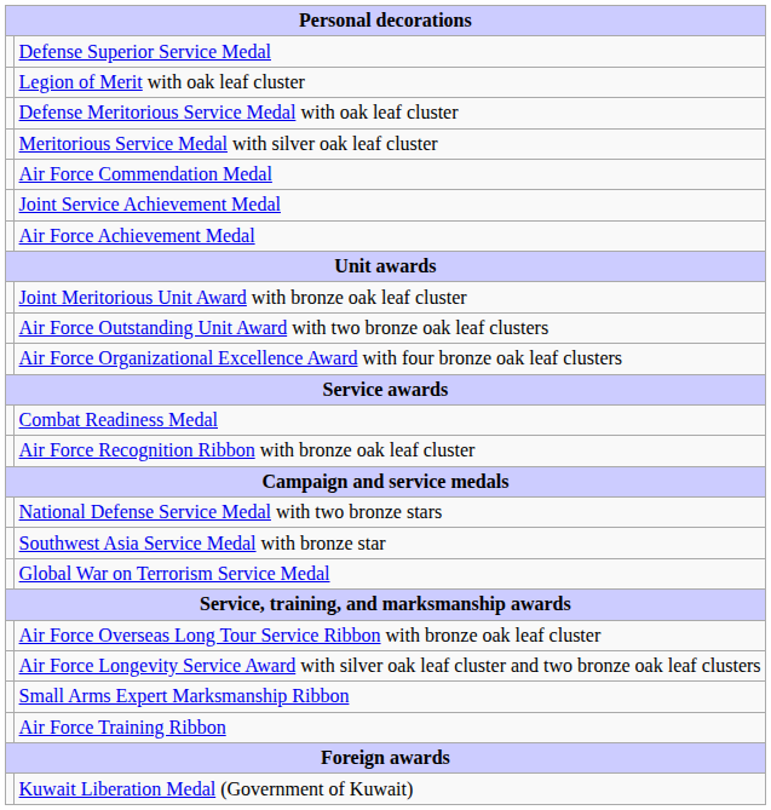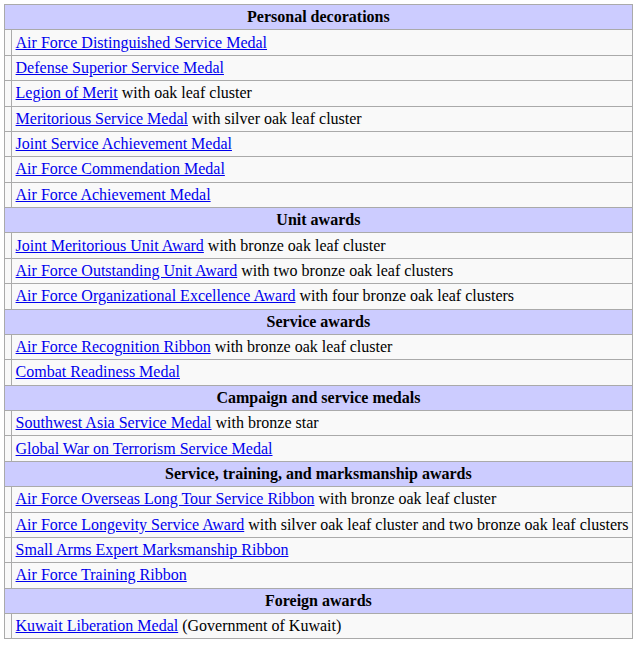+ row: Air Force Distinguished Service Medal
- row: Defense Meritorious Service Medal with oak leaf cluster
rows swapped: Air Force Commendation Medal <-> Joint Service Achievement Medal
rows swapped: Combat Readiness Medal <-> Air Force Recognition Ribbon with bronze oak leaf cluster
- row: National Defense Service Medal with two bronze stars
